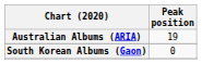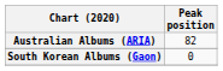Australian Albums (ARIA) | Peak position: 19 -> 82
